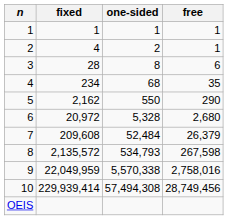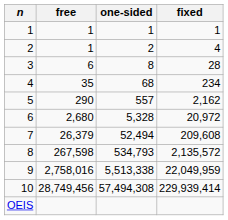columns swapped: free <-> fixed
5 | one-sided: 550 -> 557
7 | one-sided: 52,484 -> 52,494
9 | one-sided: 5,570,338 -> 5,513,338
